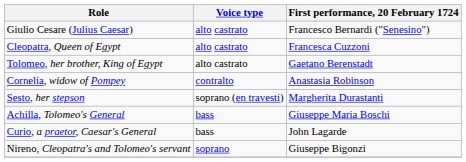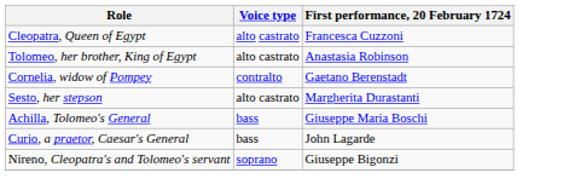- row: Giulio Cesare (Julius Caesar) | alto castrato | Francesco Bernardi ("Senesino")
Tolomeo, her brother, King of Egypt | First performance, 20 February 1724: Gaetano Berenstadt -> Anastasia Robinson
Cornelia, widow of Pompey | First performance, 20 February 1724: Anastasia Robinson -> Gaetano Berenstadt
Sesto, her stepson | Voice type: soprano (en travesti) -> alto castrato
